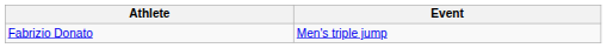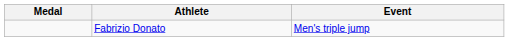+ column: Medal
